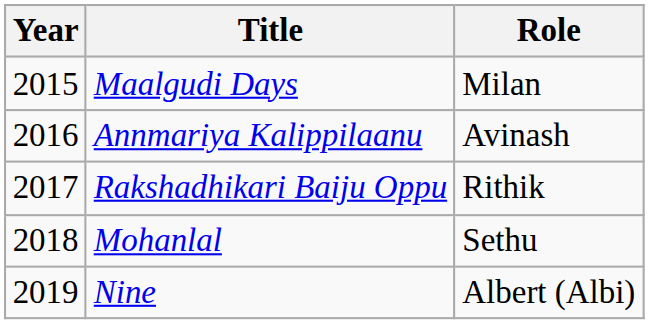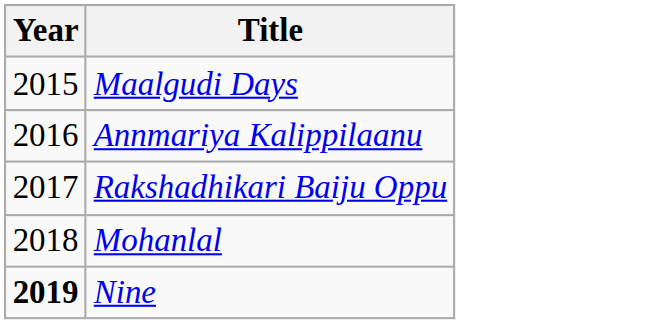- column: Role | Milan | Avinash | Rithik | Sethu | Albert (Albi)
Nine | Year: normal -> bold
